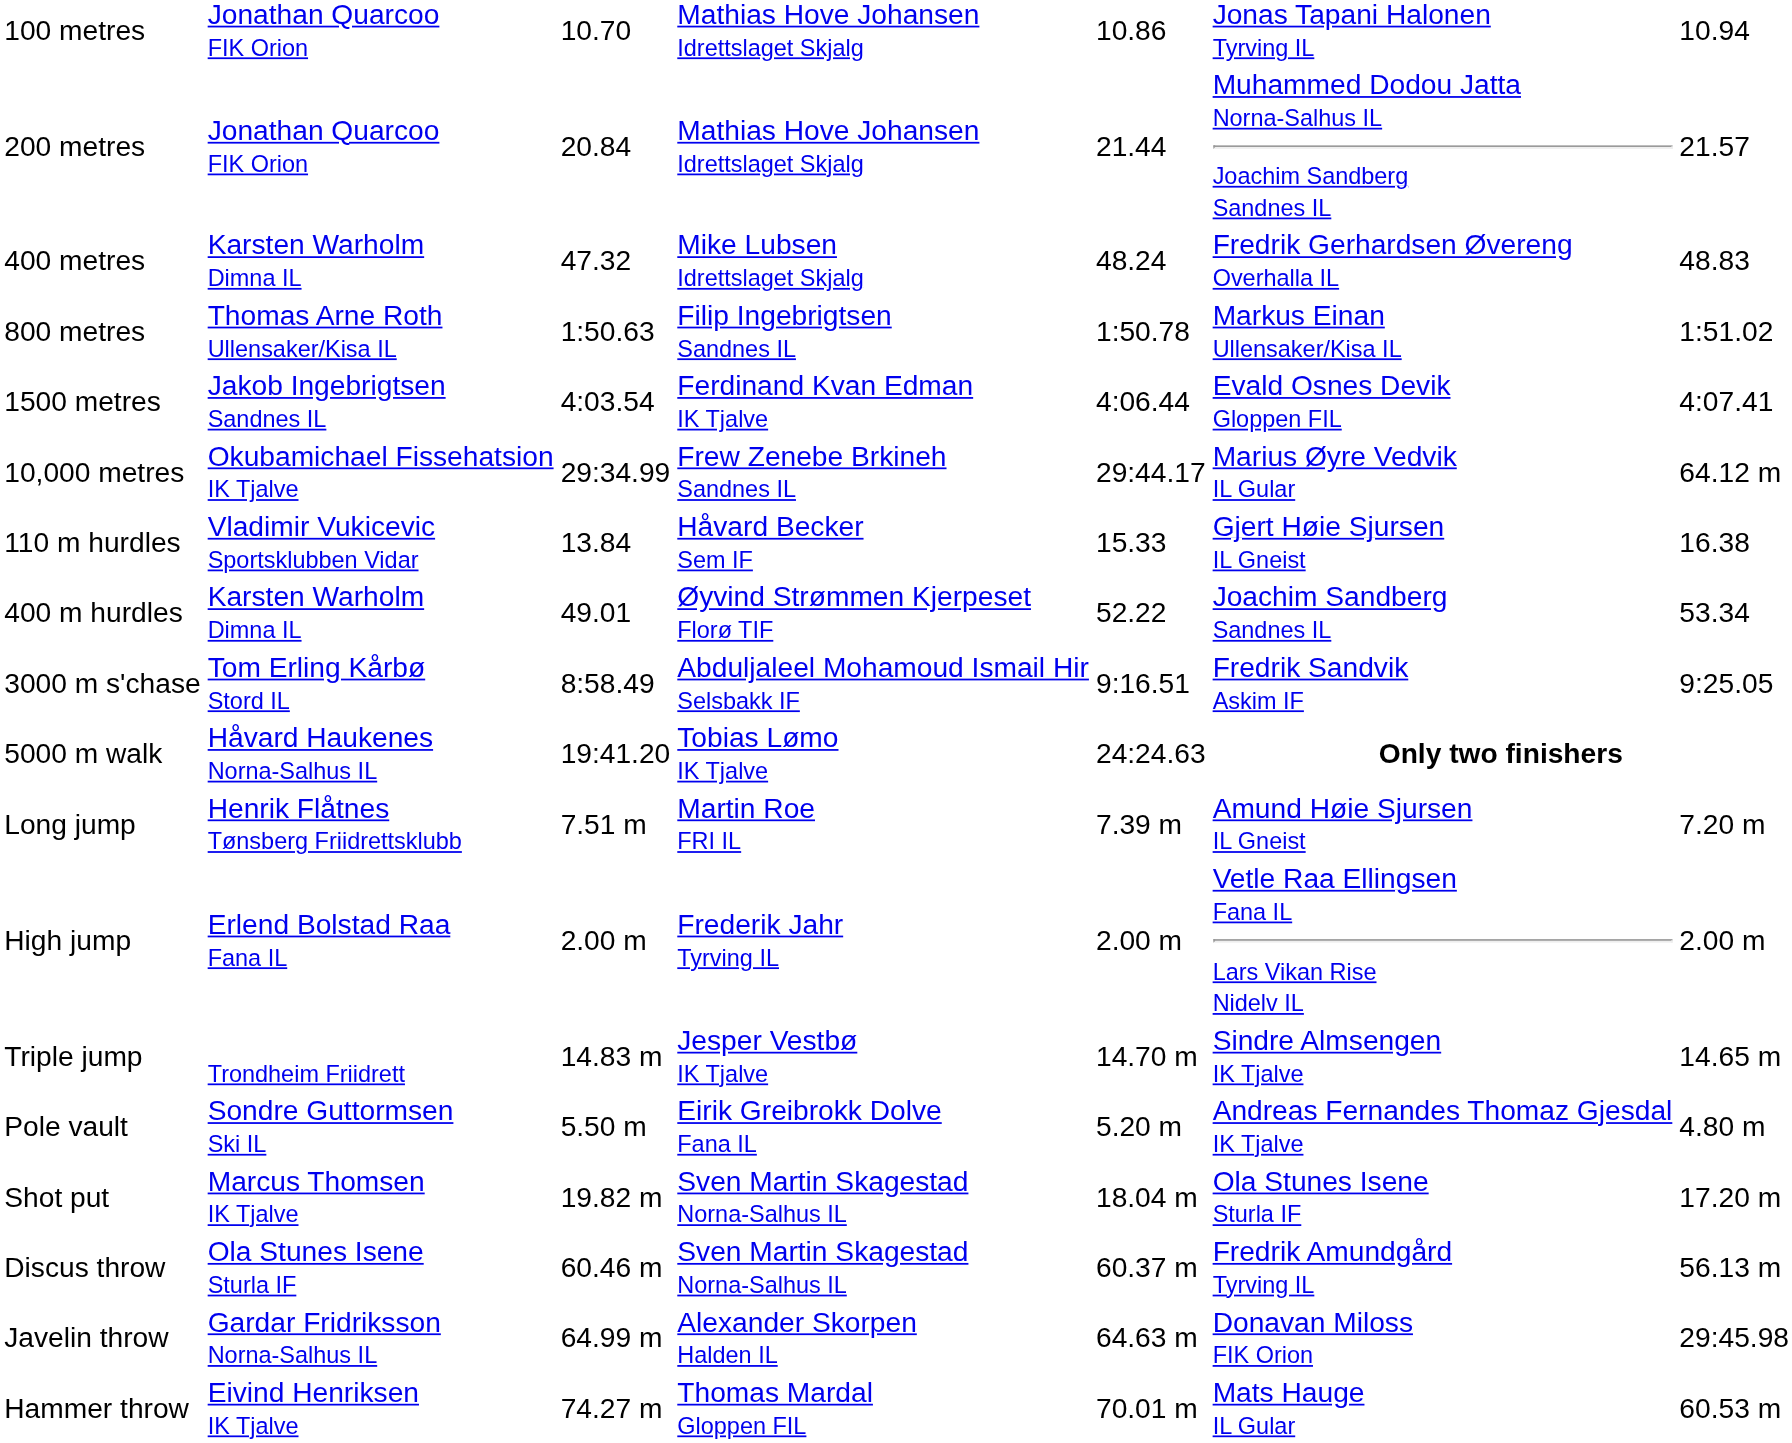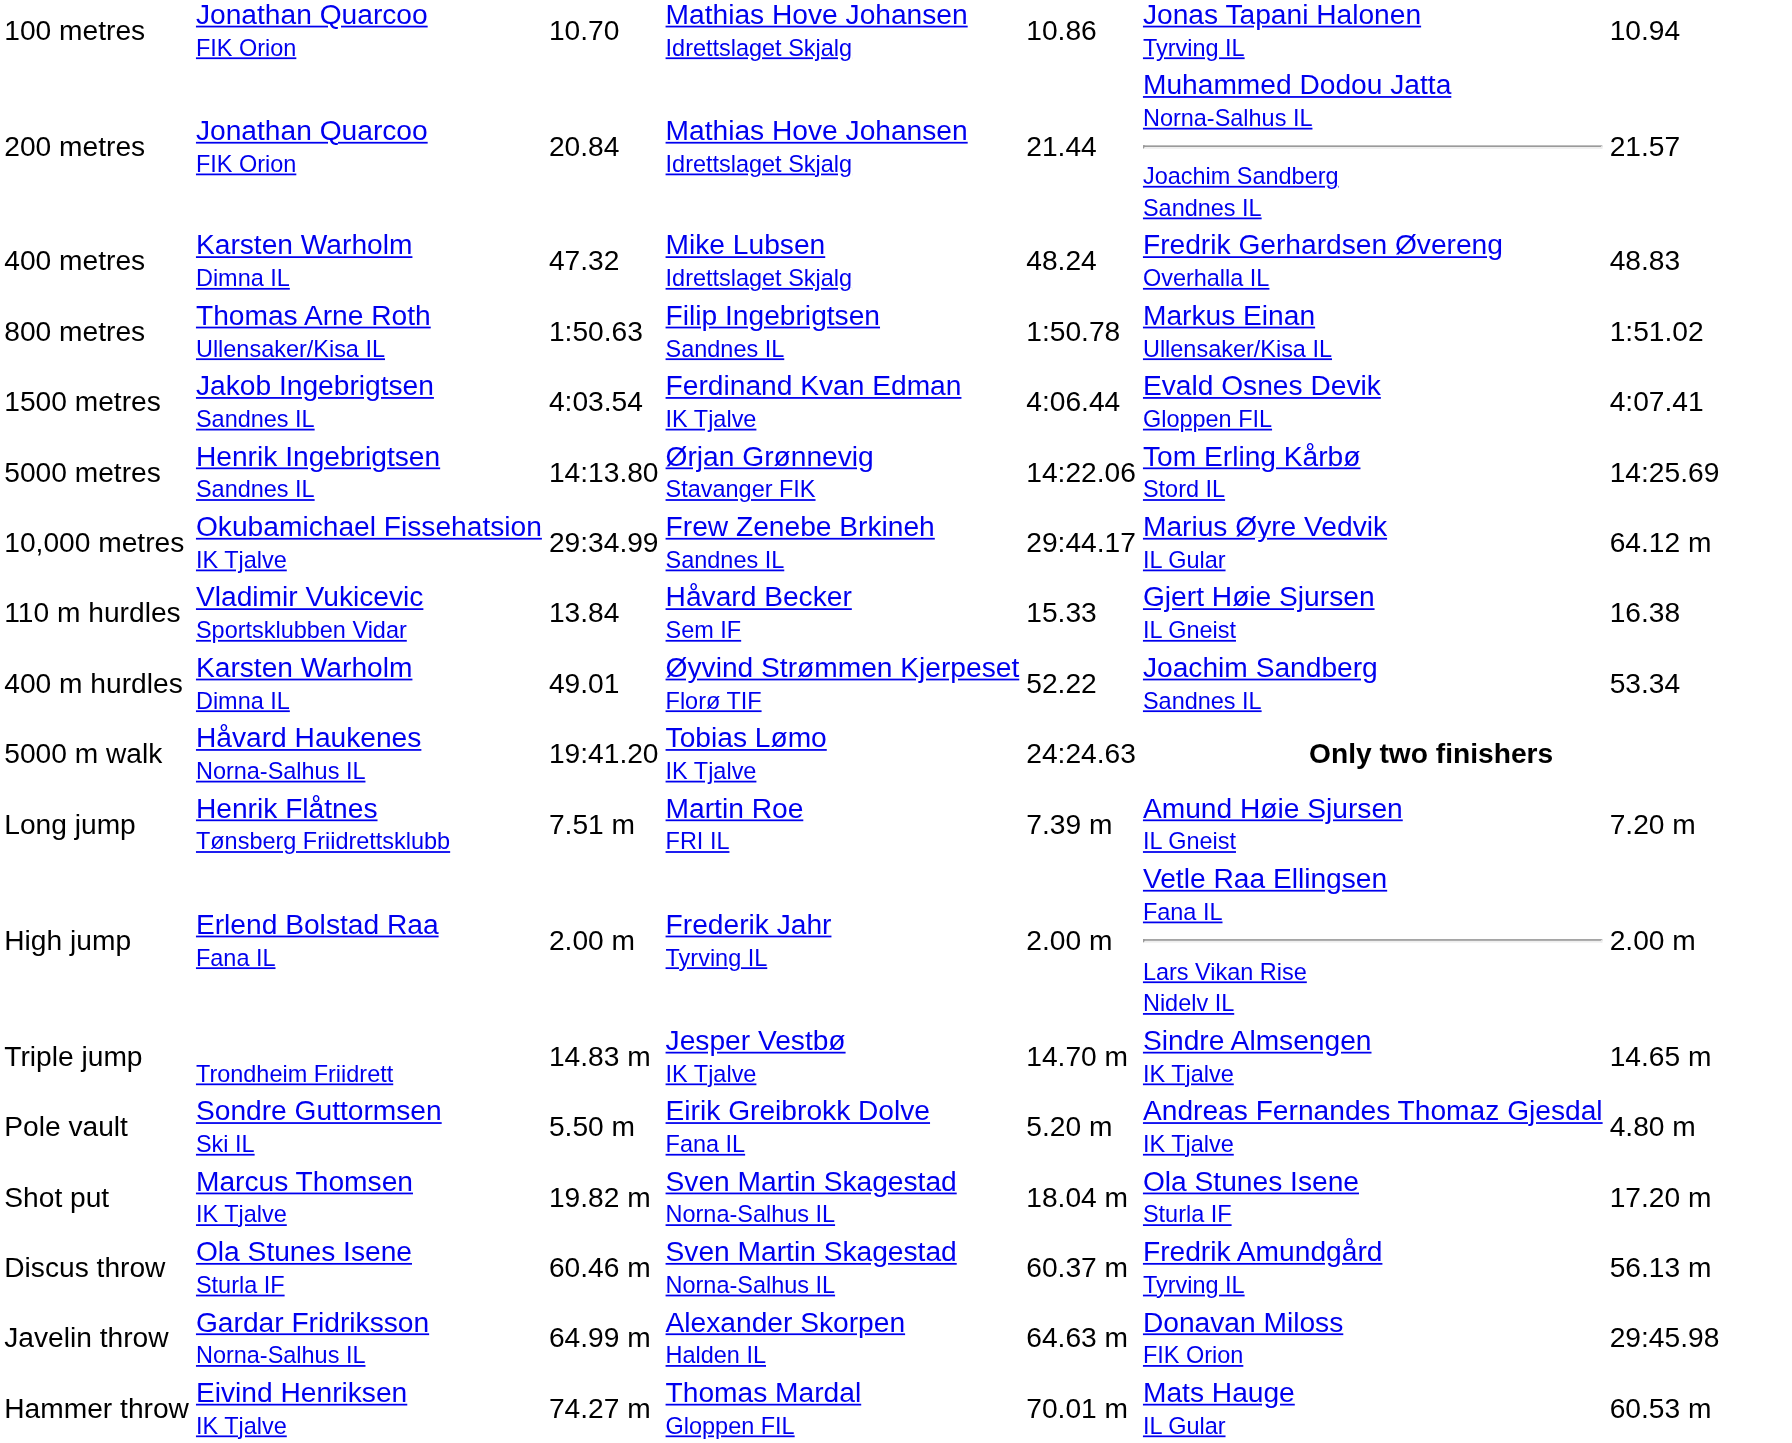+ row: 5000 metres | Henrik Ingebrigtsen Sandnes IL | 14:13.80 | Ørjan Grønnevig Stavanger FIK | 14:22.06 | Tom Erling Kårbø Stord IL | 14:25.69
- row: 3000 m s'chase | Tom Erling Kårbø Stord IL | 8:58.49 | Abduljaleel Mohamoud Ismail Hir Selsbakk IF | 9:16.51 | Fredrik Sandvik Askim IF | 9:25.05
